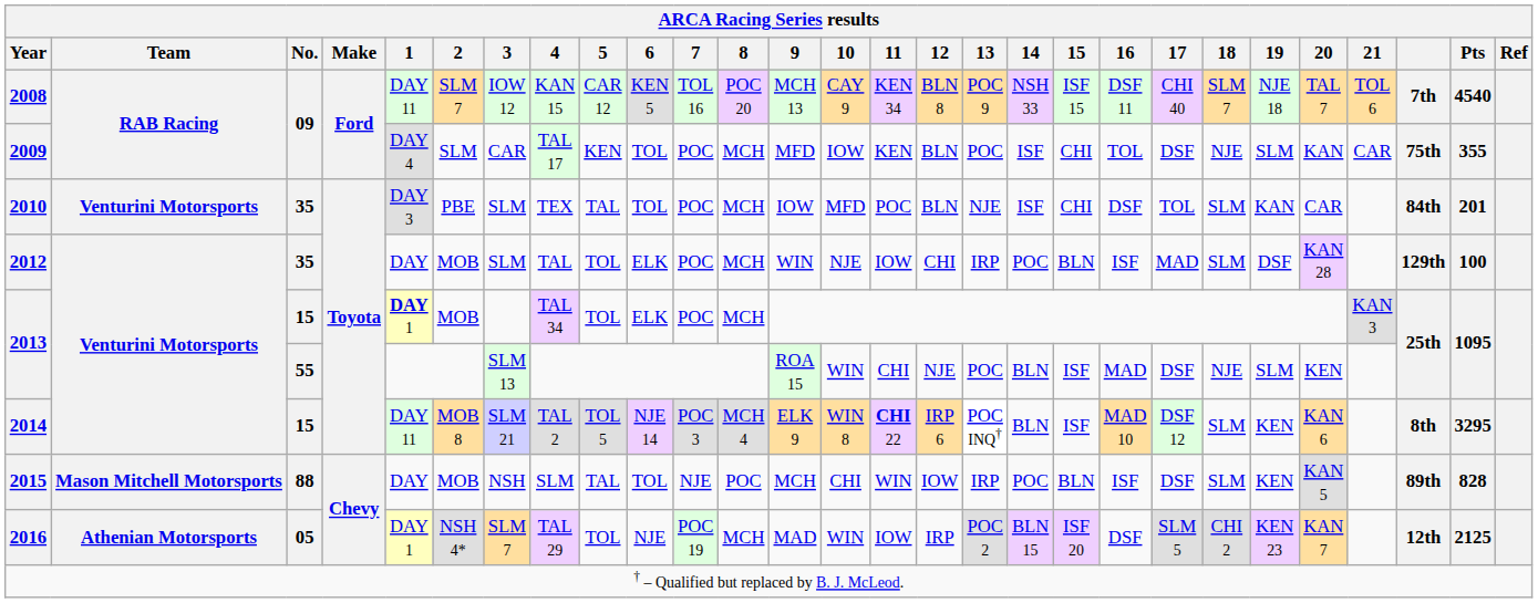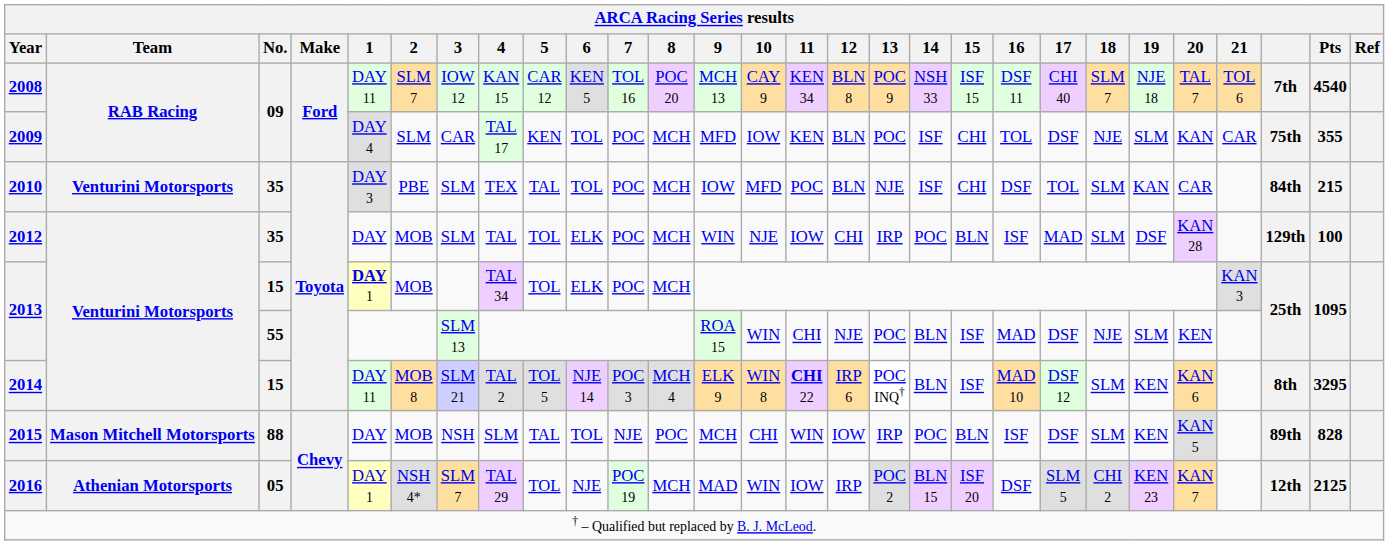2010 | Pts: 201 -> 215
